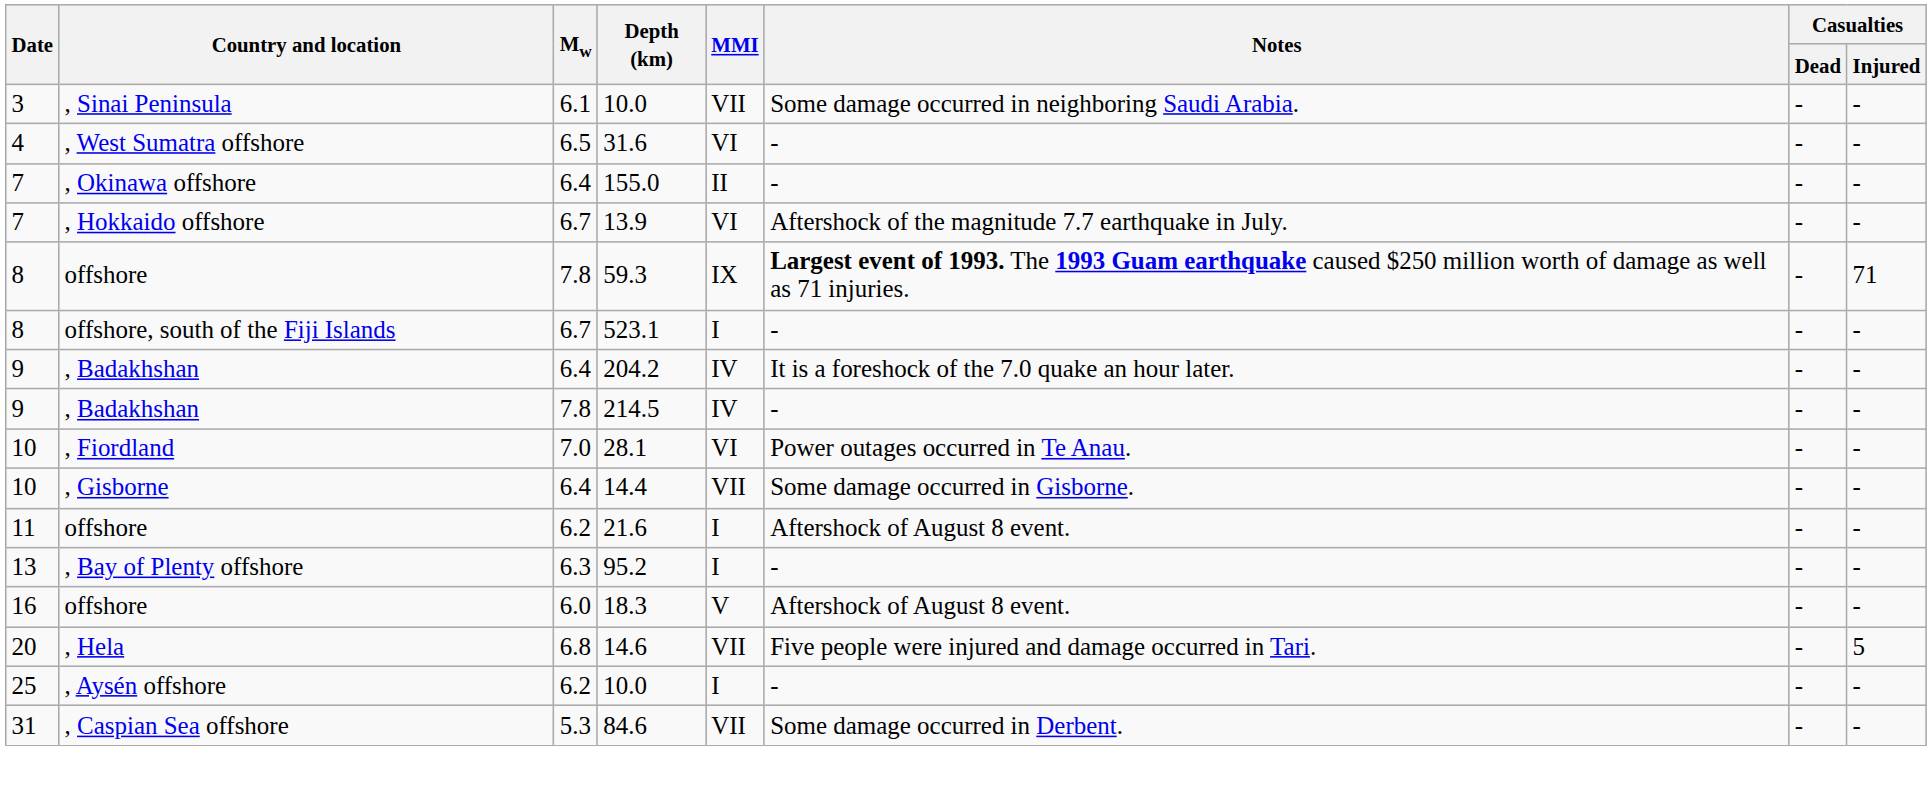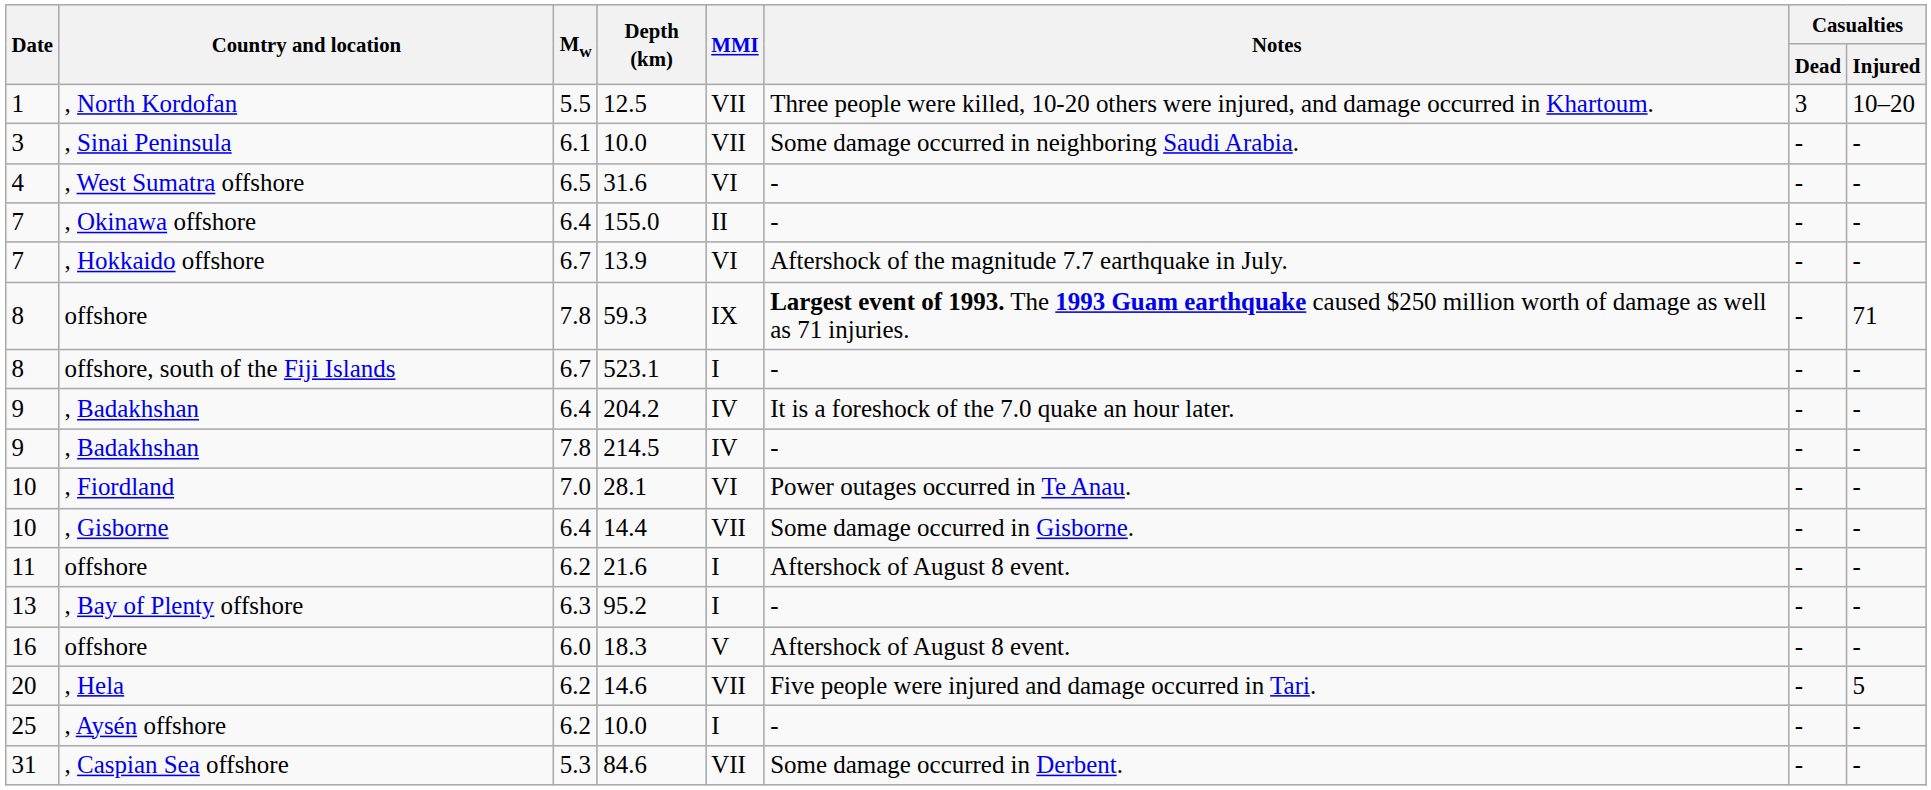+ row: 1 | , North Kordofan | 5.5 | 12.5 | VII | Three people were killed, 10-20 others were injured, and damage occurred in Khartoum. | 3 | 10–20
14.6 | Mw: 6.8 -> 6.2
